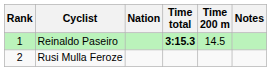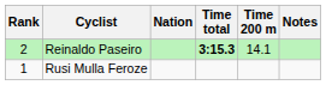Reinaldo Paseiro | Rank: 1 -> 2
Reinaldo Paseiro | Time 200 m: 14.5 -> 14.1
Rusi Mulla Feroze | Rank: 2 -> 1
